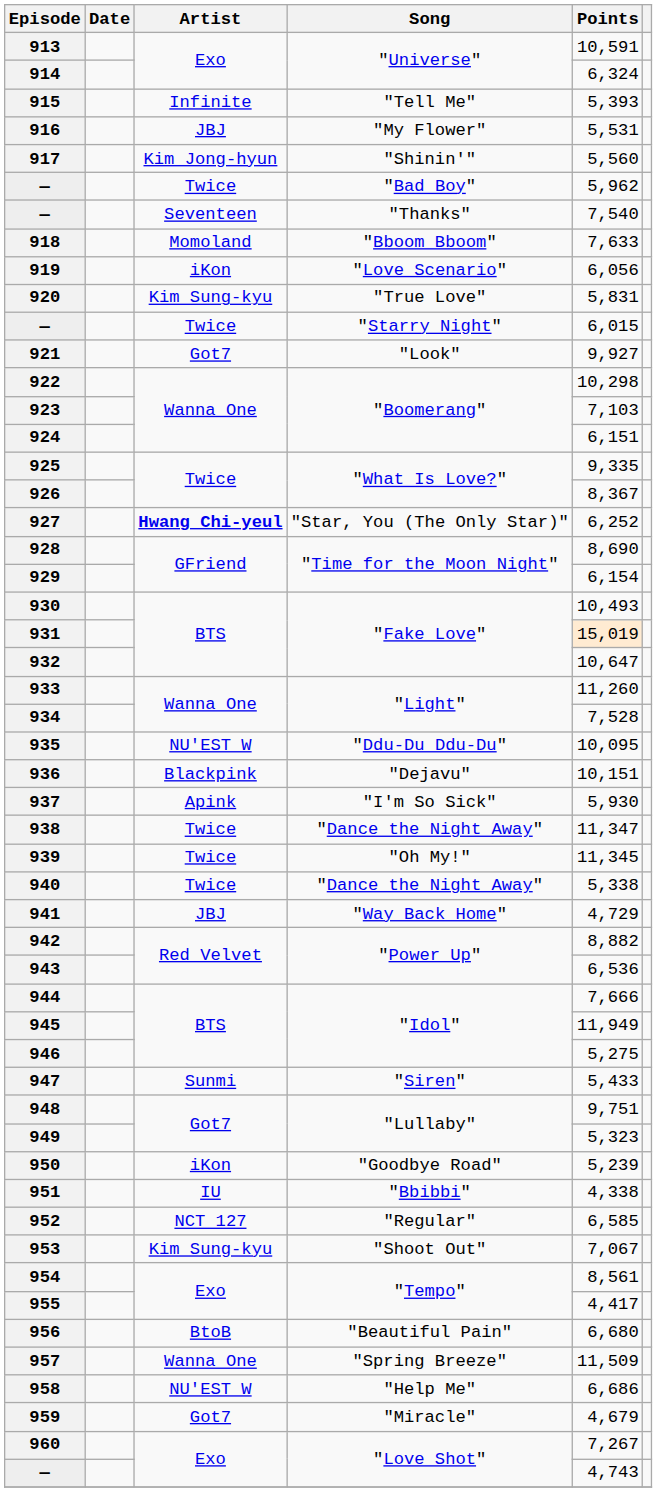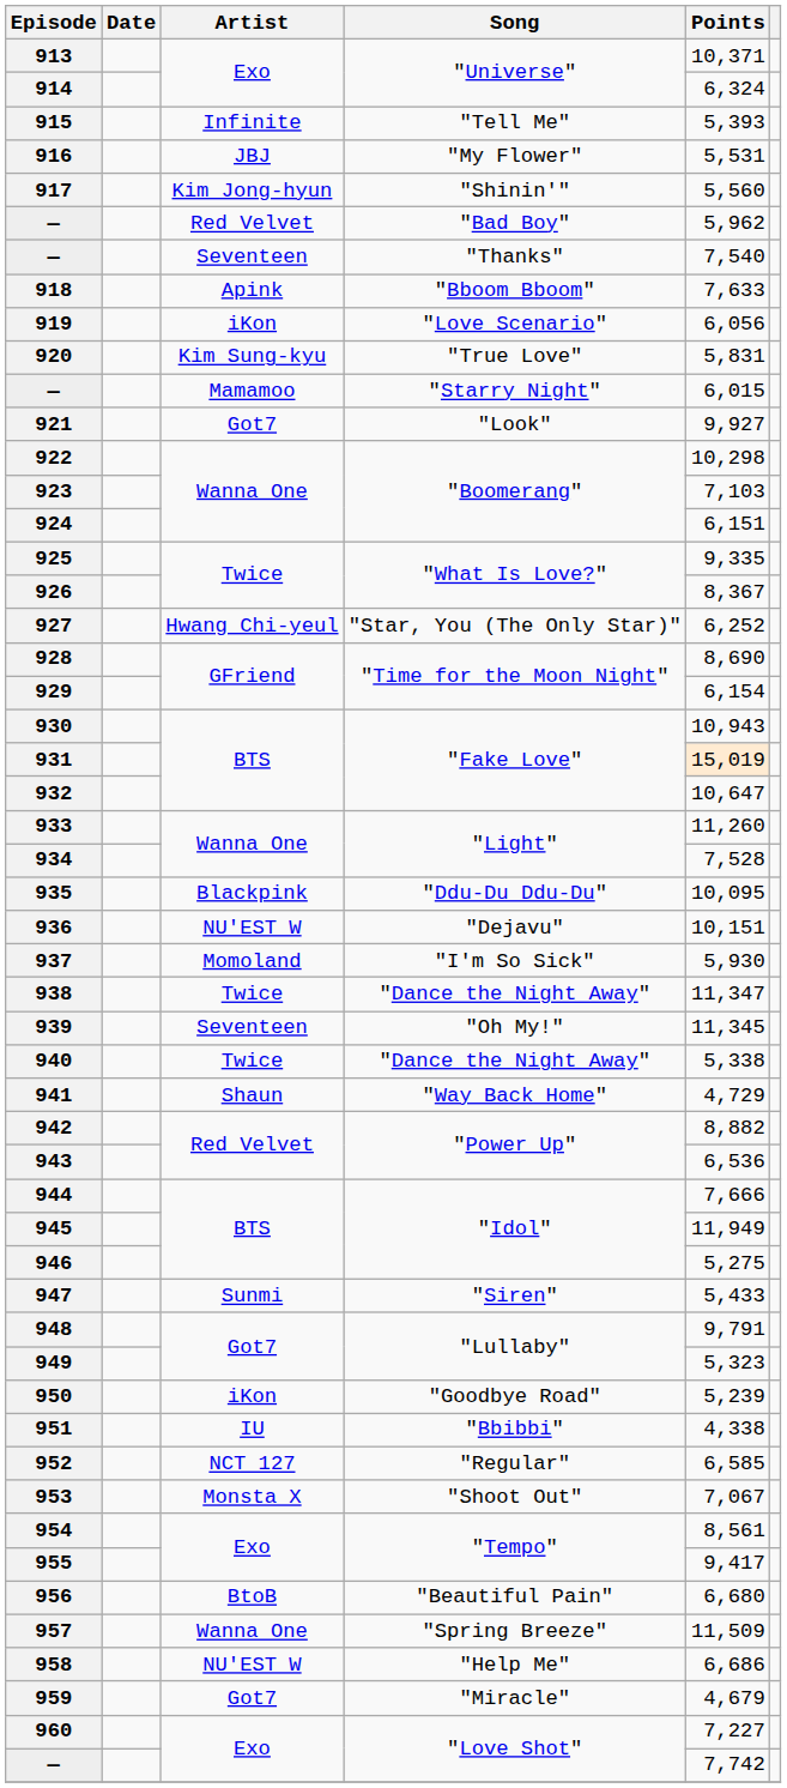913 | Points: 10,591 -> 10,371
— / "Bad Boy" | Artist: Twice -> Red Velvet
918 | Artist: Momoland -> Apink
— / "Starry Night" | Artist: Twice -> Mamamoo
927 | Artist: bold -> normal
930 | Points: 10,493 -> 10,943
935 | Artist: NU'EST W -> Blackpink
936 | Artist: Blackpink -> NU'EST W
937 | Artist: Apink -> Momoland
939 | Artist: Twice -> Seventeen
941 | Artist: JBJ -> Shaun
948 | Points: 9,751 -> 9,791
953 | Artist: Kim Sung-kyu -> Monsta X
955 | Points: 4,417 -> 9,417
960 | Points: 7,267 -> 7,227
— / "Love Shot" | Points: 4,743 -> 7,742
